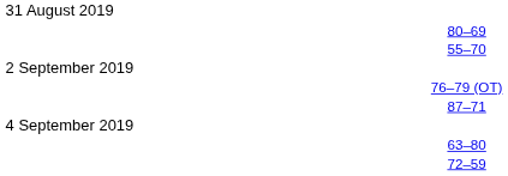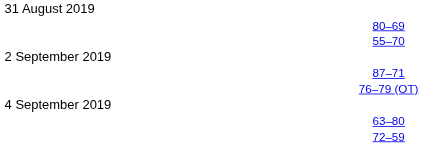rows swapped: 87–71 <-> 76–79 (OT)
